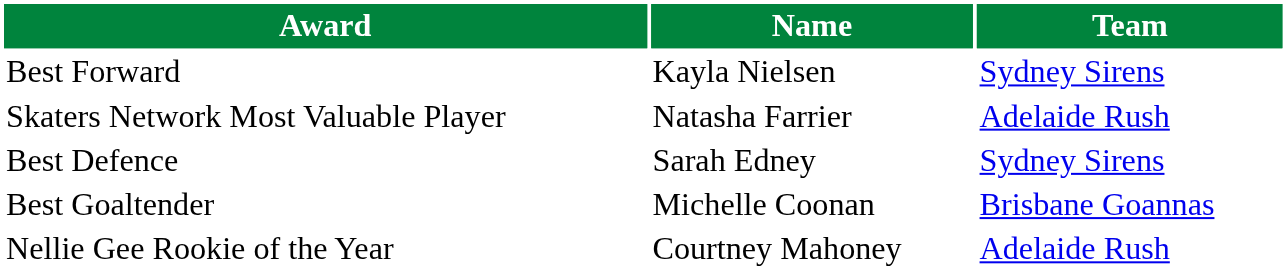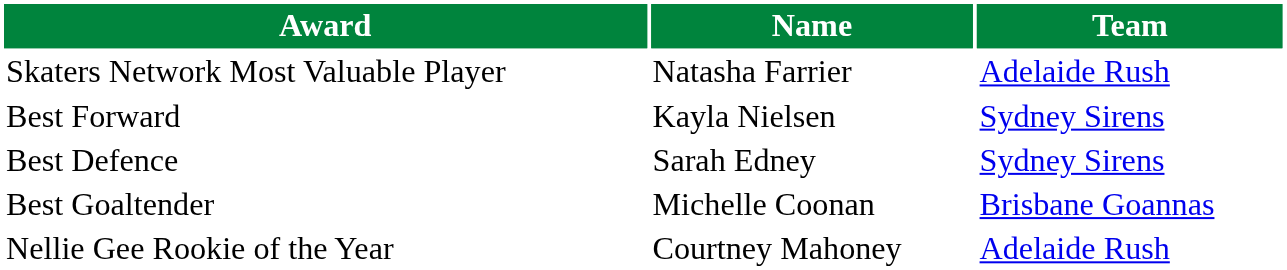rows swapped: Skaters Network Most Valuable Player <-> Best Forward
